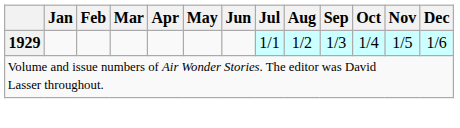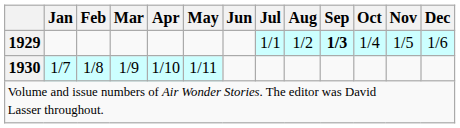1929 | Sep: normal -> bold
+ row: 1930 | 1/7 | 1/8 | 1/9 | 1/10 | 1/11
